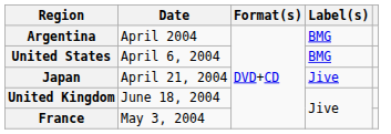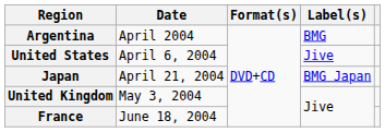United States | Label(s): BMG -> Jive
Japan | Label(s): Jive -> BMG Japan
United Kingdom | Date: June 18, 2004 -> May 3, 2004
France | Date: May 3, 2004 -> June 18, 2004
